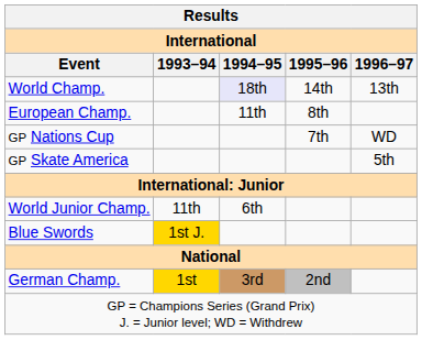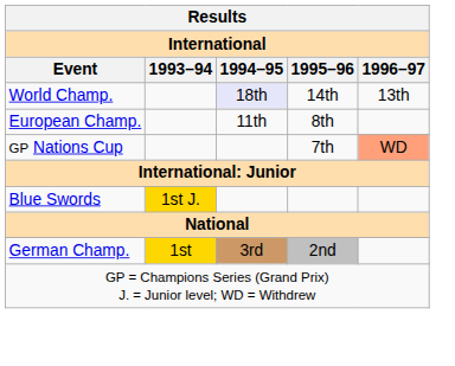GP Nations Cup | 1996–97: no background -> lightsalmon background
- row: GP Skate America | 5th
- row: World Junior Champ. | 11th | 6th
